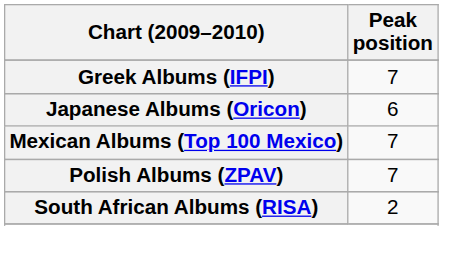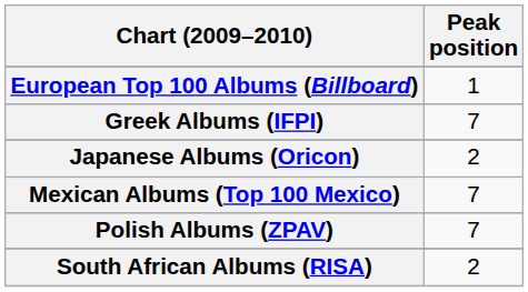+ row: European Top 100 Albums (Billboard) | 1
Japanese Albums (Oricon) | Peak position: 6 -> 2
